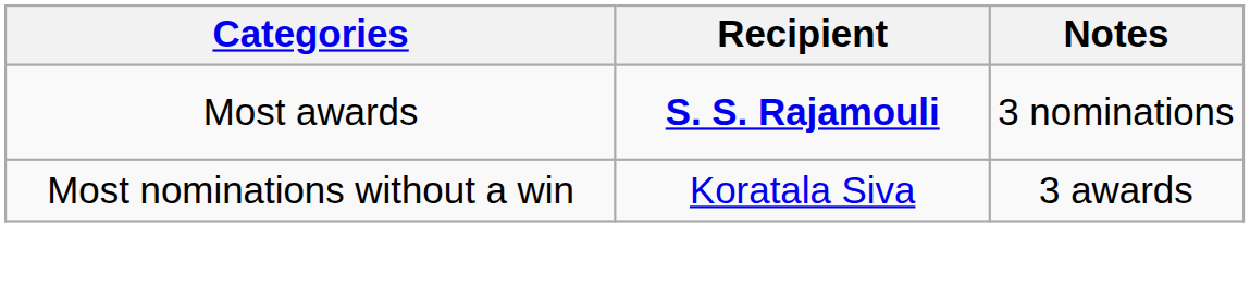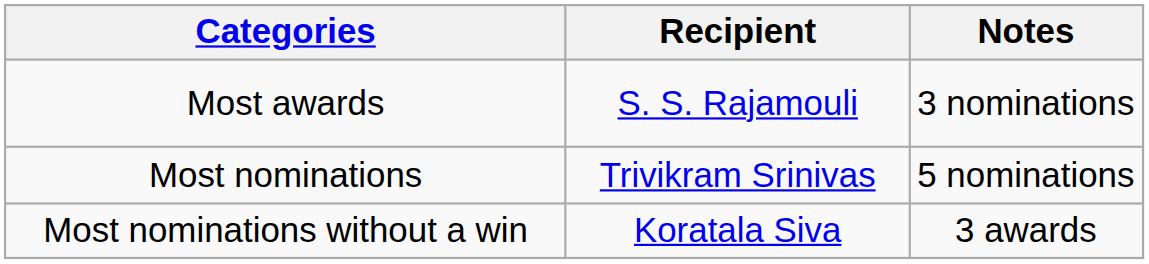Most awards | Recipient: bold -> normal
+ row: Most nominations | Trivikram Srinivas | 5 nominations
